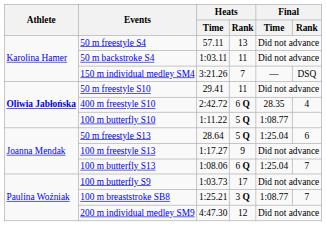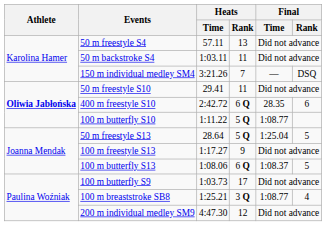400 m freestyle S10 | Final / Rank: 4 -> 6
50 m freestyle S13 | Final / Rank: 6 -> 5
100 m butterfly S13 | Final / Time: 1:25.04 -> 1:08.37
100 m butterfly S13 | Final / Rank: 7 -> 5
100 m breaststroke SB8 | Final / Rank: 7 -> 4
